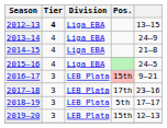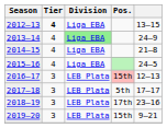2013–14 | Division: no background -> lightgreen background
2016–17 | column 5: 9–21 -> 12–13
2017–18 | Pos.: 17th -> 5th
2017–18 | column 5: 23–16 -> 17–17
2018–19 | Pos.: 5th -> 17th
2018–19 | column 5: 17–17 -> 23–16
2019–20 | column 5: 12–13 -> 9–21
